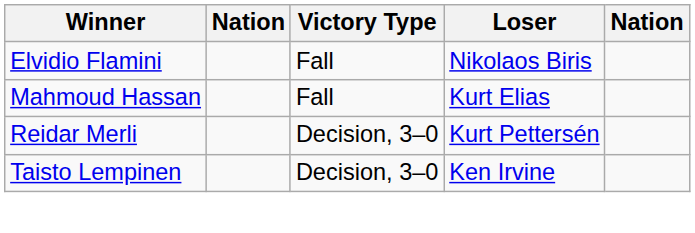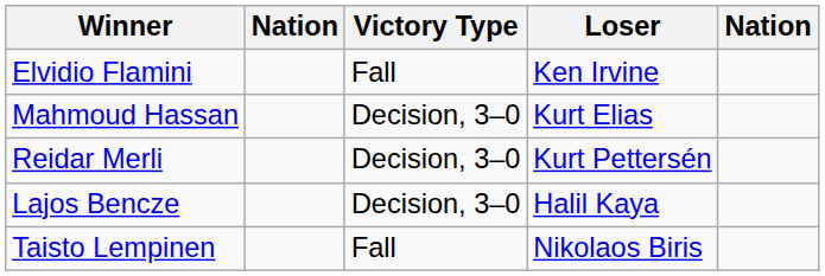Elvidio Flamini | Loser: Nikolaos Biris -> Ken Irvine
Mahmoud Hassan | Victory Type: Fall -> Decision, 3–0
+ row: Lajos Bencze | Decision, 3–0 | Halil Kaya
Taisto Lempinen | Victory Type: Decision, 3–0 -> Fall
Taisto Lempinen | Loser: Ken Irvine -> Nikolaos Biris
